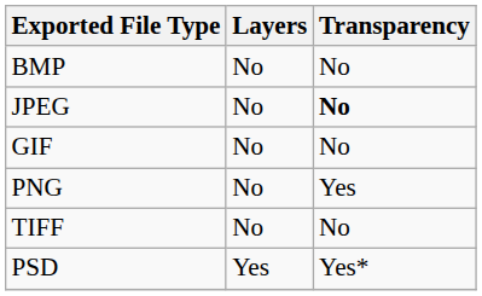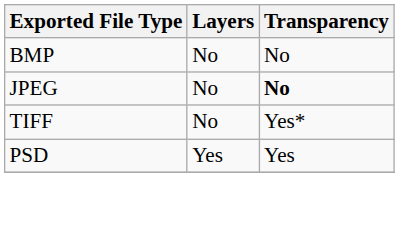- row: GIF | No | No
- row: PNG | No | Yes
TIFF | Transparency: No -> Yes*
PSD | Transparency: Yes* -> Yes
